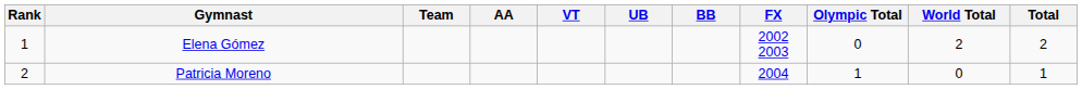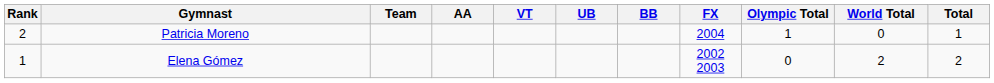rows swapped: Elena Gómez <-> Patricia Moreno
